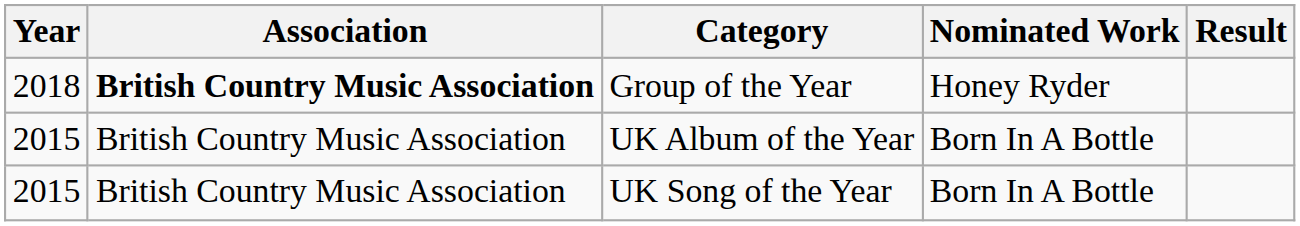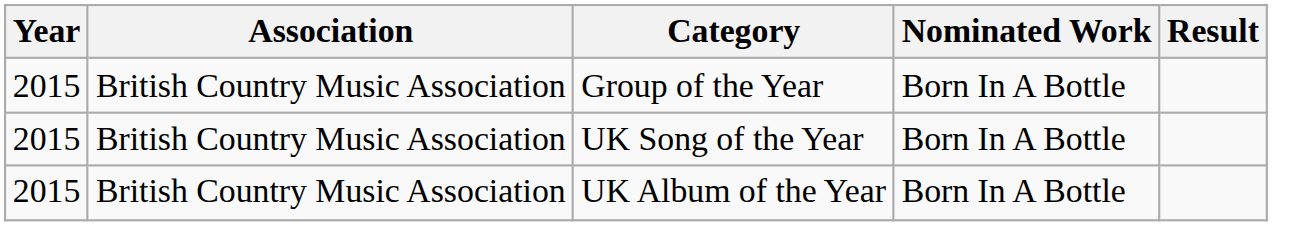Group of the Year | Year: 2018 -> 2015
Group of the Year | Association: bold -> normal
Group of the Year | Nominated Work: Honey Ryder -> Born In A Bottle
rows swapped: UK Song of the Year <-> UK Album of the Year
